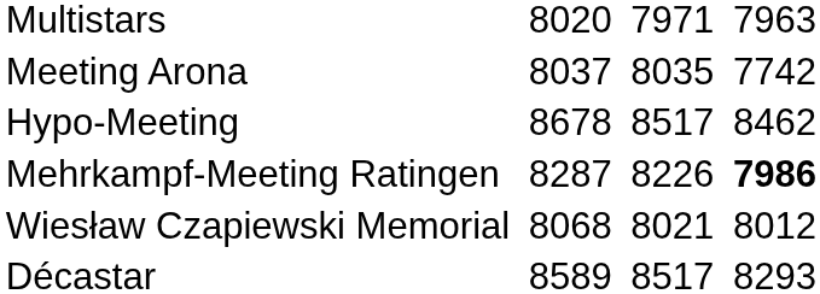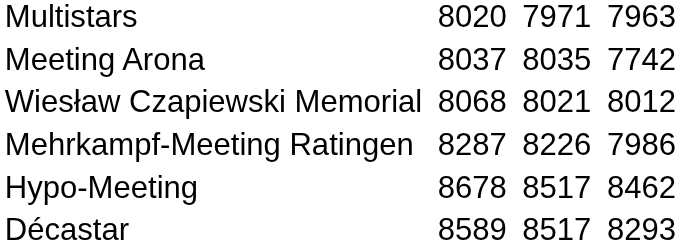rows swapped: Hypo-Meeting <-> Wiesław Czapiewski Memorial
Mehrkampf-Meeting Ratingen | column 7: bold -> normal
